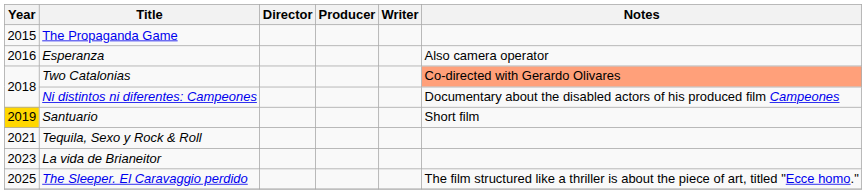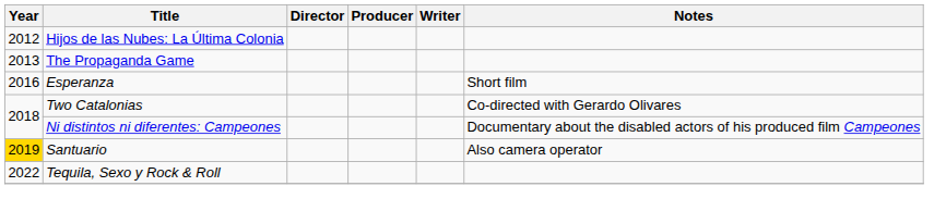+ row: 2012 | Hijos de las Nubes: La Última Colonia
The Propaganda Game | Year: 2015 -> 2013
Esperanza | Notes: Also camera operator -> Short film
Two Catalonias | Notes: lightsalmon background -> no background
Santuario | Notes: Short film -> Also camera operator
Tequila, Sexo y Rock & Roll | Year: 2021 -> 2022
- row: 2023 | La vida de Brianeitor
- row: 2025 | The Sleeper. El Caravaggio perdido | The film structured like a thriller is about the piece of art, titled "Ecce homo."
